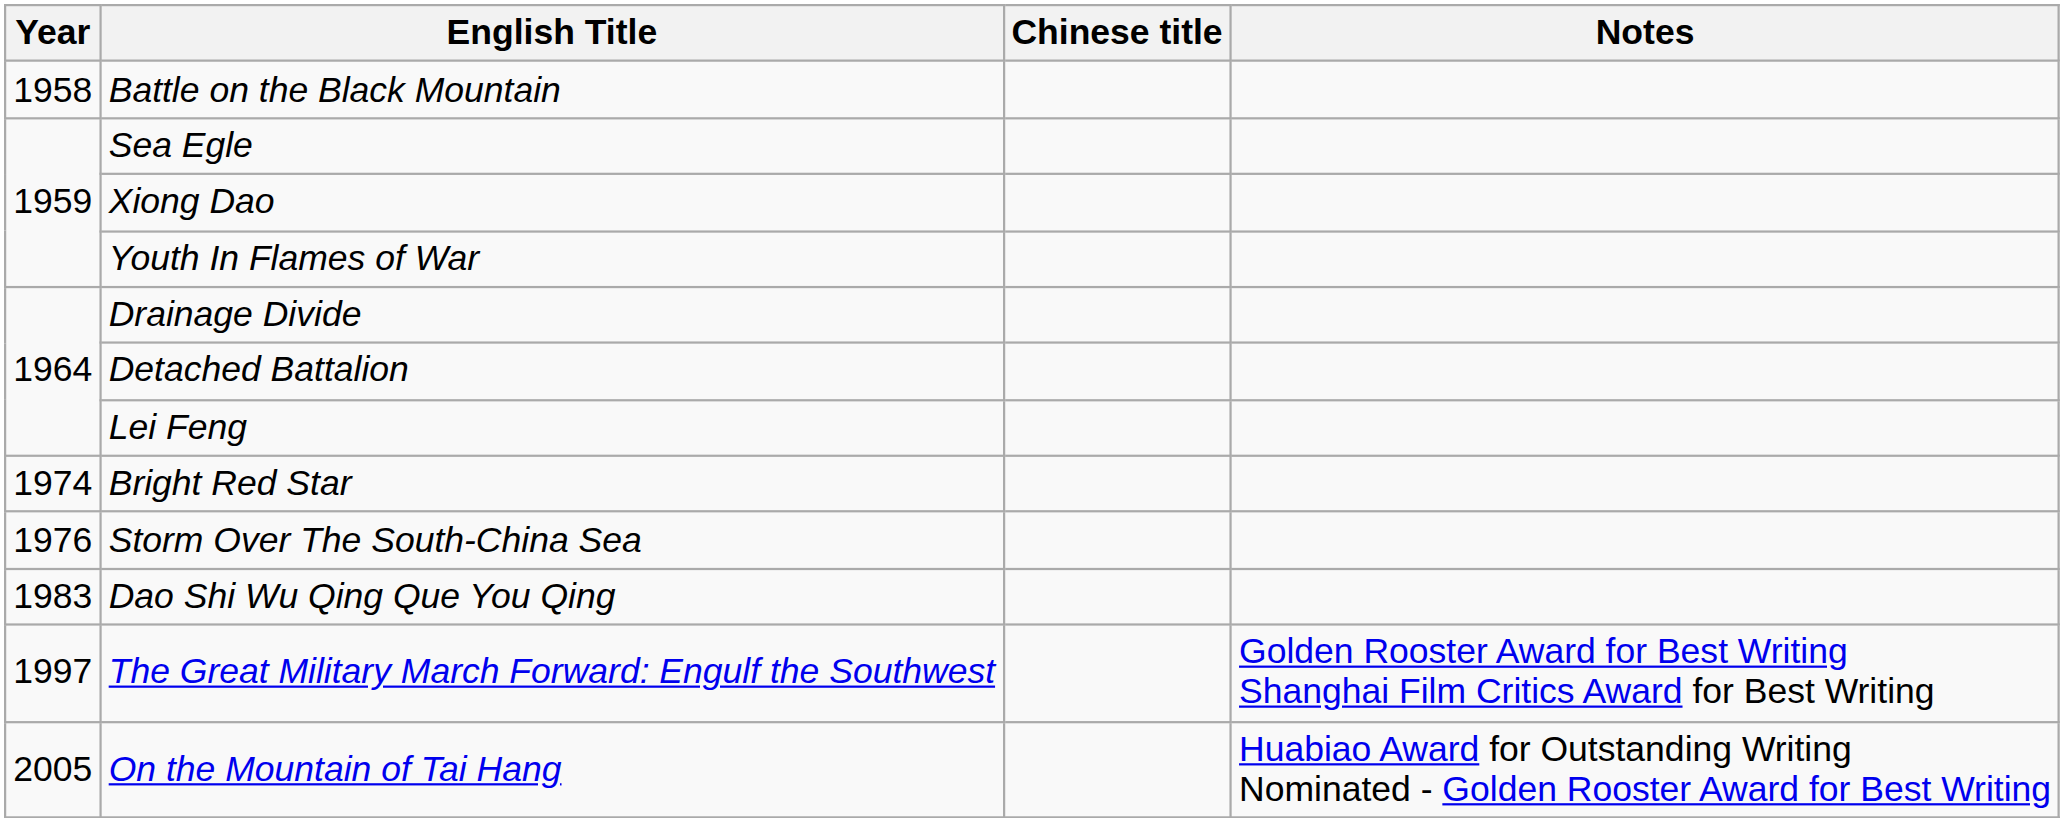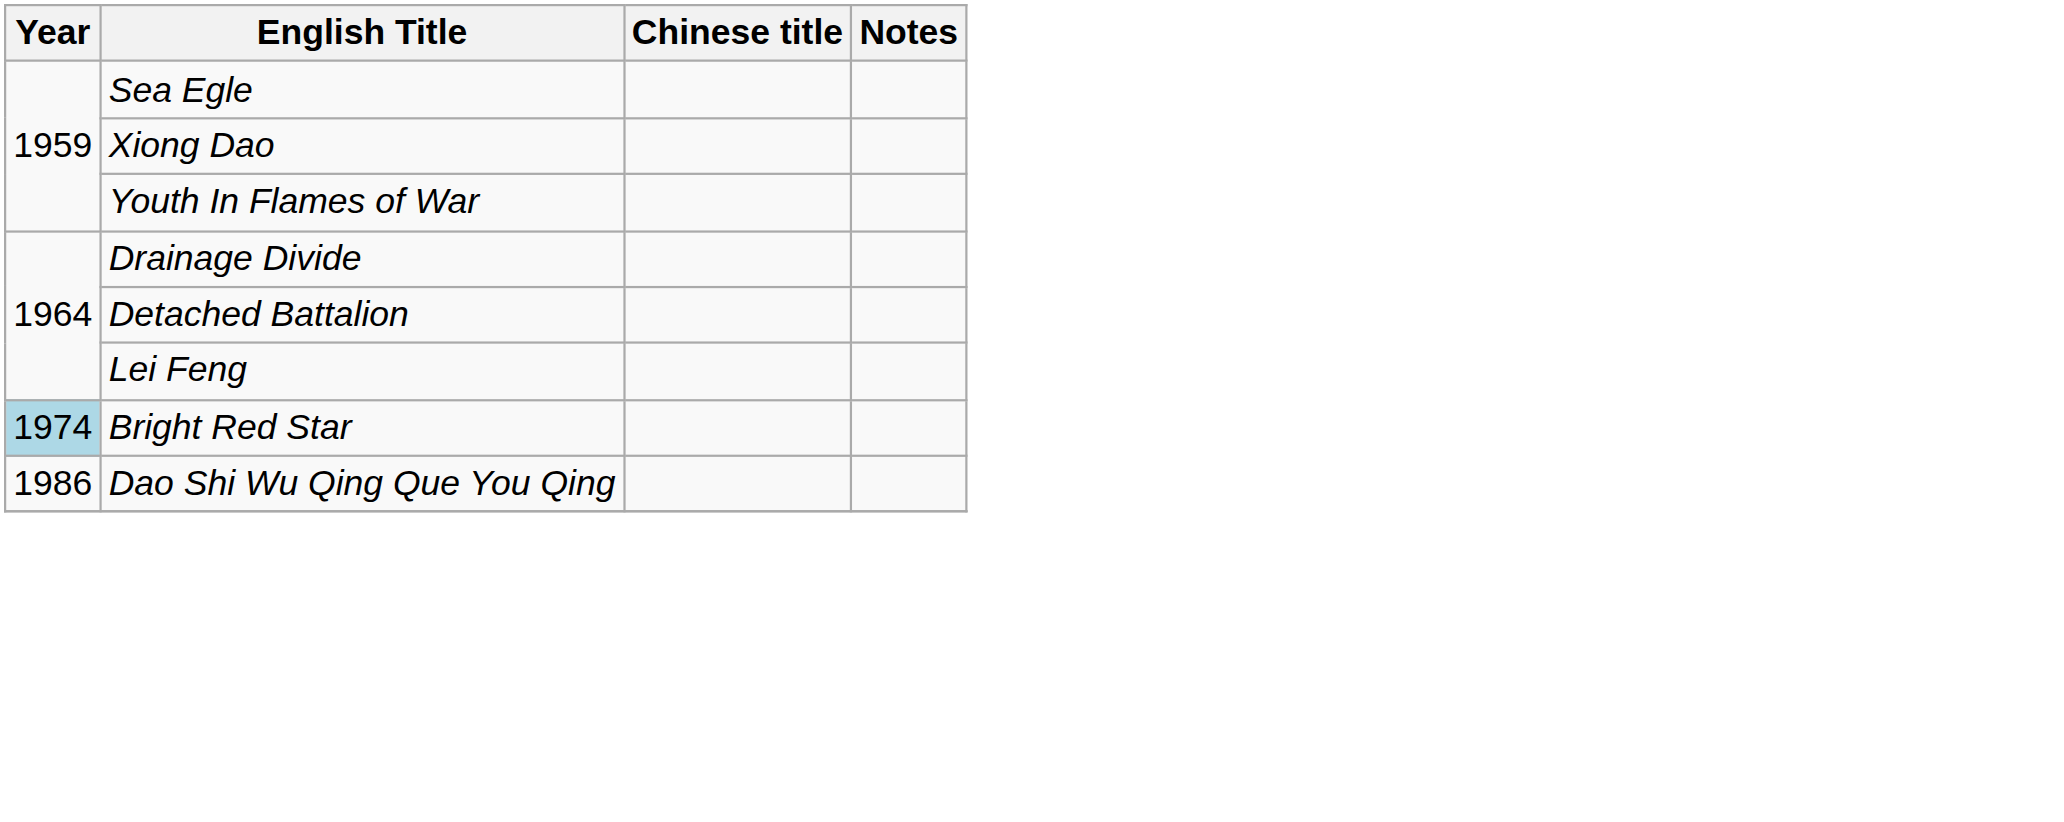- row: 1958 | Battle on the Black Mountain
Bright Red Star | Year: no background -> lightblue background
- row: 1976 | Storm Over The South-China Sea
Dao Shi Wu Qing Que You Qing | Year: 1983 -> 1986
- row: 1997 | The Great Military March Forward: Engulf the Southwest | Golden Rooster Award for Best Writing Shanghai Film Critics Award for Best Writing
- row: 2005 | On the Mountain of Tai Hang | Huabiao Award for Outstanding Writing Nominated - Golden Rooster Award for Best Writing
